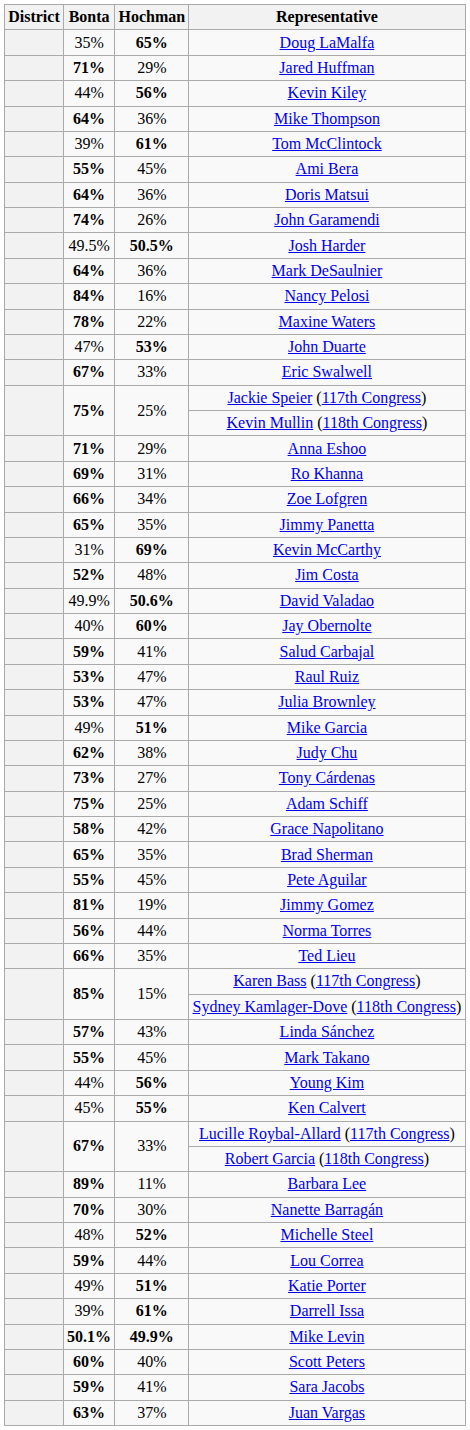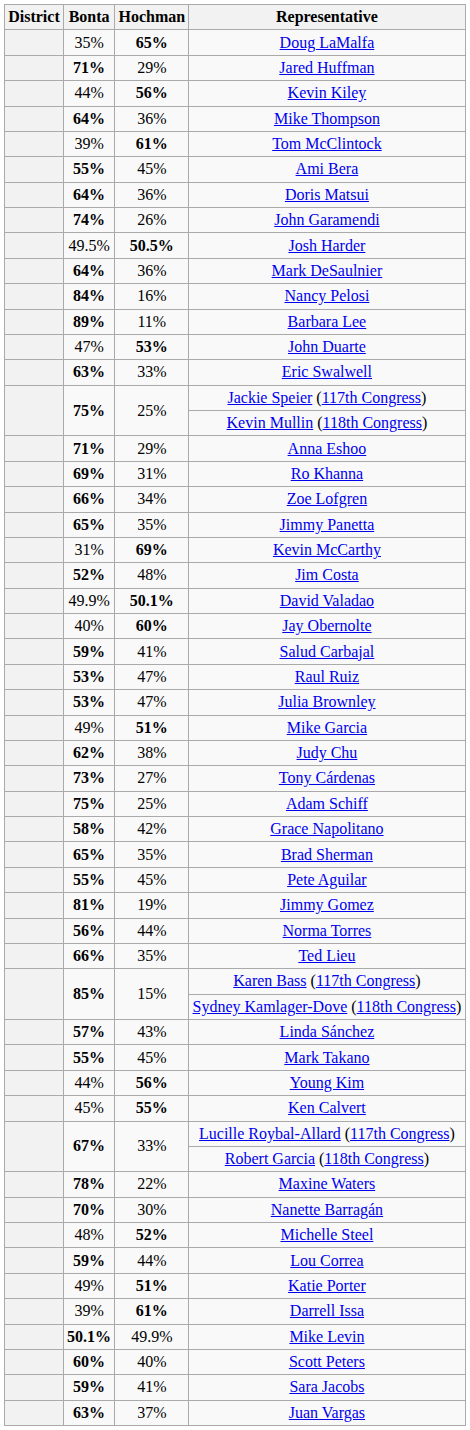rows swapped: Barbara Lee <-> Maxine Waters
Eric Swalwell | Bonta: 67% -> 63%
David Valadao | Hochman: 50.6% -> 50.1%
Mike Levin | Hochman: bold -> normal
